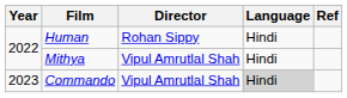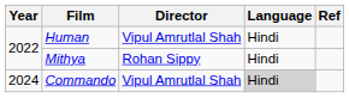Human | Director: Rohan Sippy -> Vipul Amrutlal Shah
Mithya | Director: Vipul Amrutlal Shah -> Rohan Sippy
Commando | Year: 2023 -> 2024
